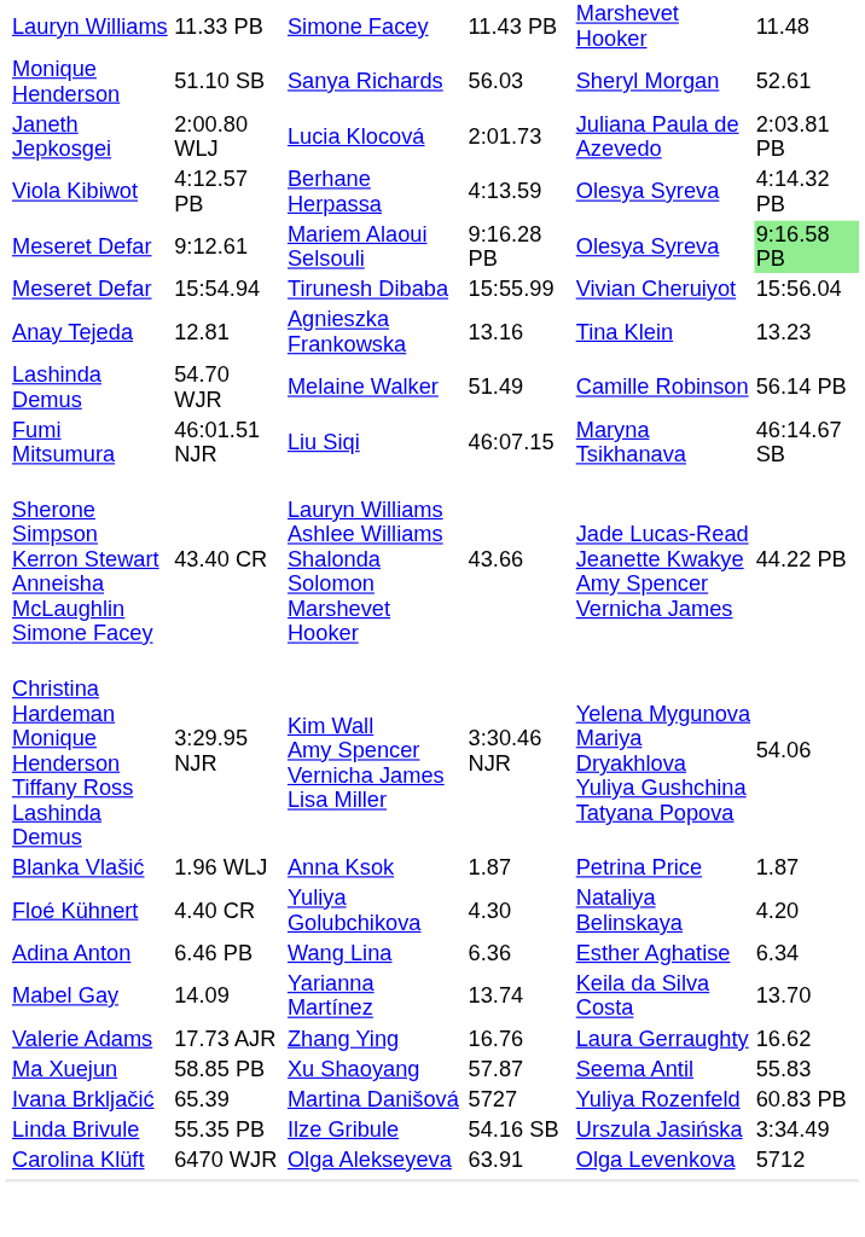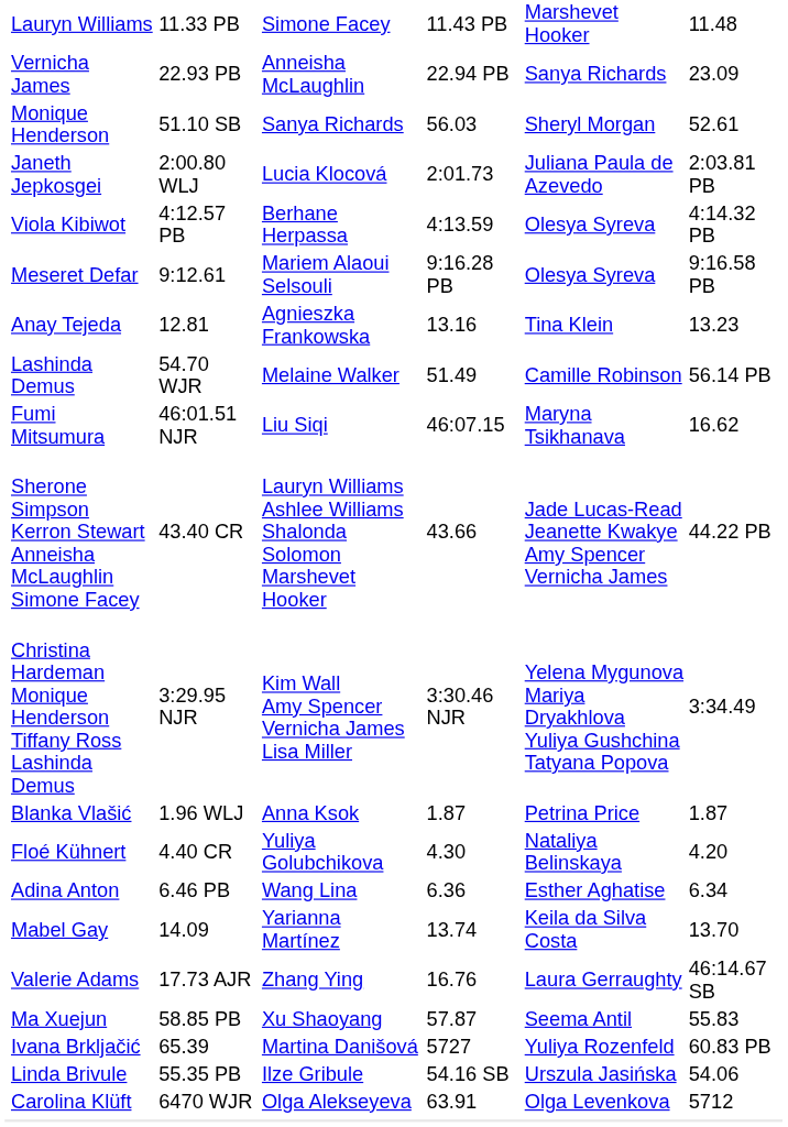+ row: Vernicha James | 22.93 PB | Anneisha McLaughlin | 22.94 PB | Sanya Richards | 23.09
9:12.61 | column 7: lightgreen background -> no background
- row: Meseret Defar | 15:54.94 | Tirunesh Dibaba | 15:55.99 | Vivian Cheruiyot | 15:56.04
46:01.51 NJR | column 7: 46:14.67 SB -> 16.62
3:29.95 NJR | column 7: 54.06 -> 3:34.49
17.73 AJR | column 7: 16.62 -> 46:14.67 SB
55.35 PB | column 7: 3:34.49 -> 54.06
